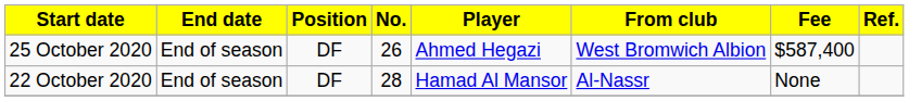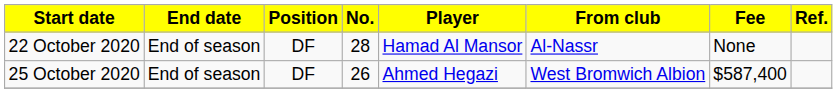rows swapped: 22 October 2020 <-> 25 October 2020
